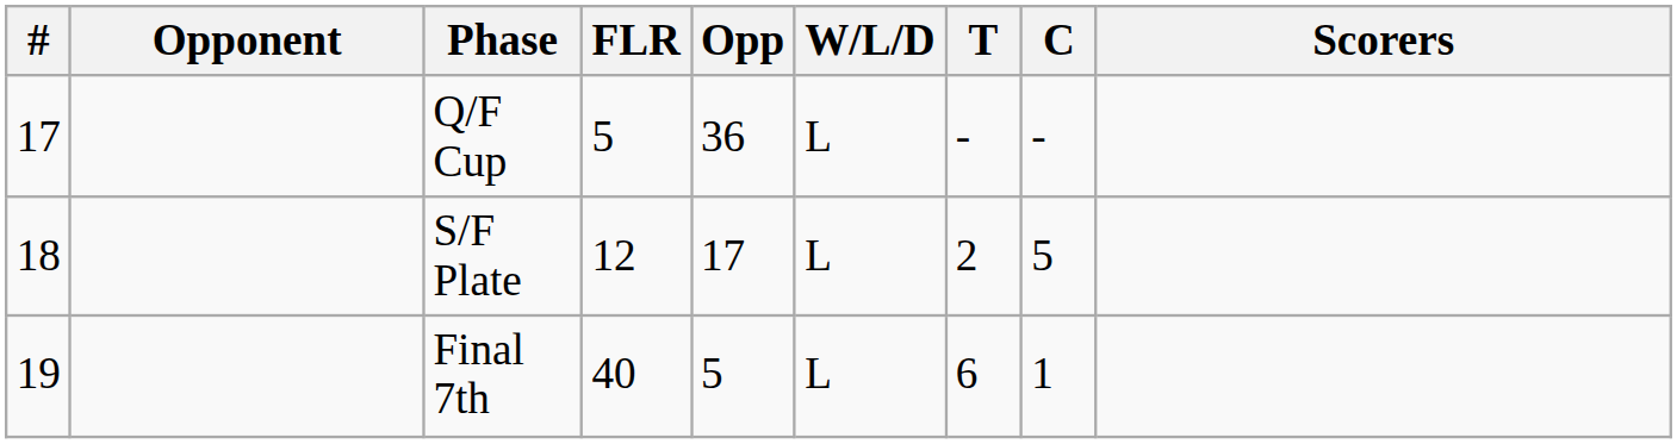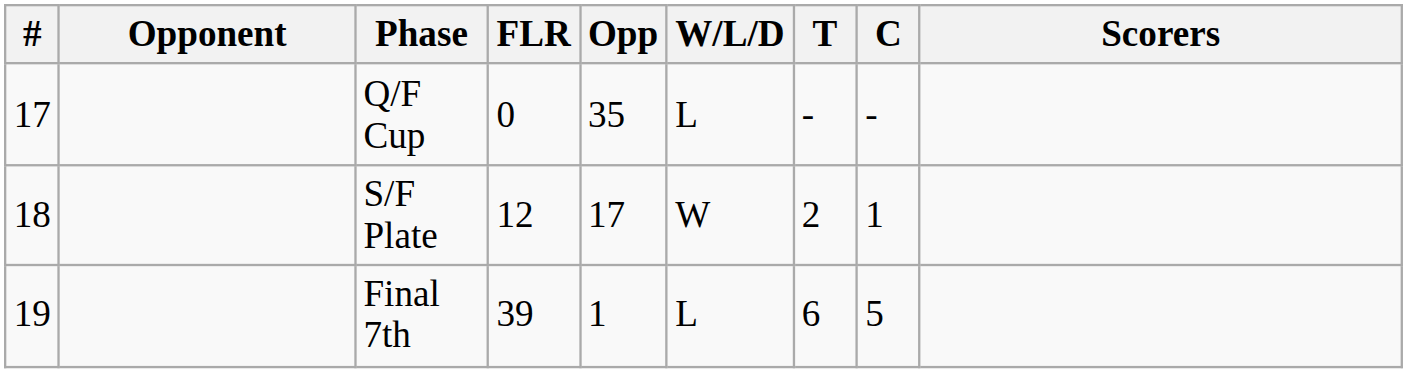Q/F Cup | FLR: 5 -> 0
Q/F Cup | Opp: 36 -> 35
S/F Plate | W/L/D: L -> W
S/F Plate | C: 5 -> 1
Final 7th | FLR: 40 -> 39
Final 7th | Opp: 5 -> 1
Final 7th | C: 1 -> 5
